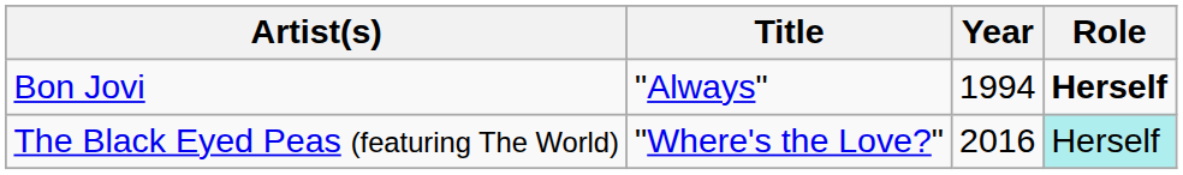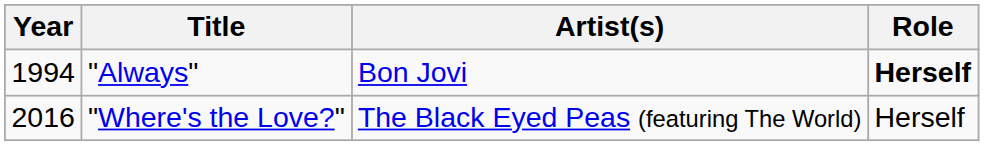columns swapped: Year <-> Artist(s)
"Where's the Love?" | Role: paleturquoise background -> no background
